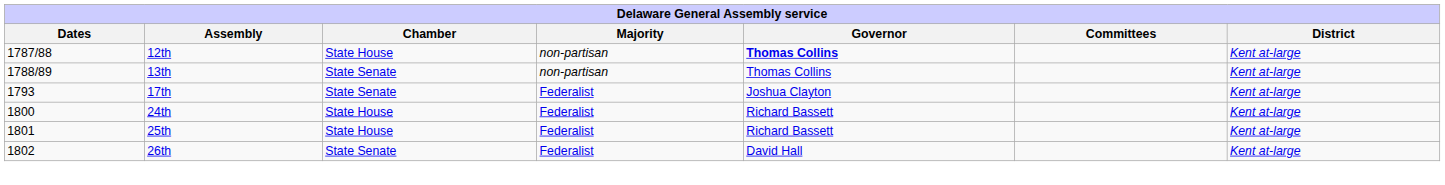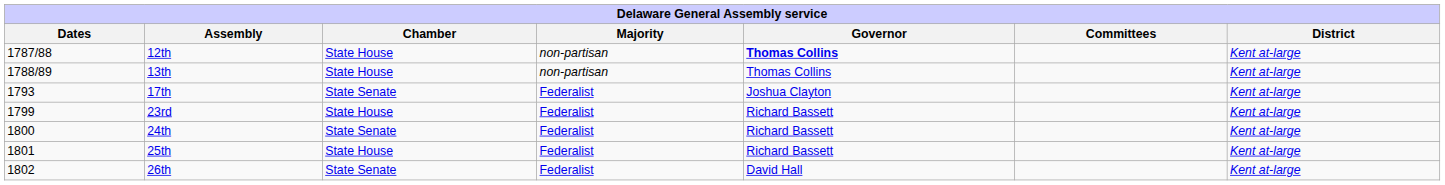13th | Chamber: State Senate -> State House
+ row: 1799 | 23rd | State House | Federalist | Richard Bassett | Kent at-large
24th | Chamber: State House -> State Senate
